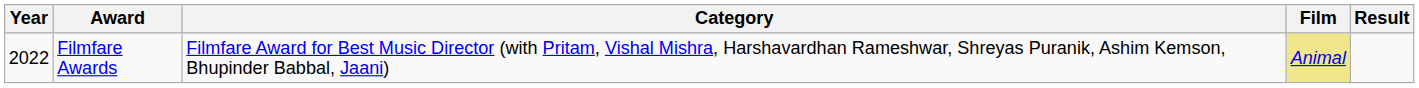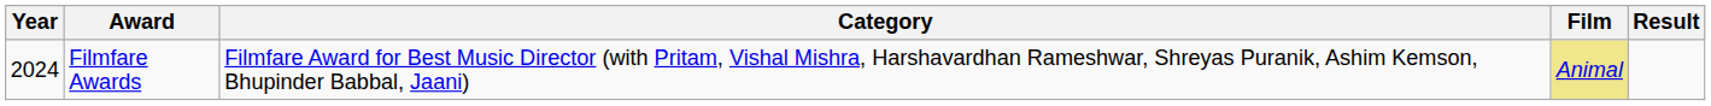Filmfare Awards | Year: 2022 -> 2024
